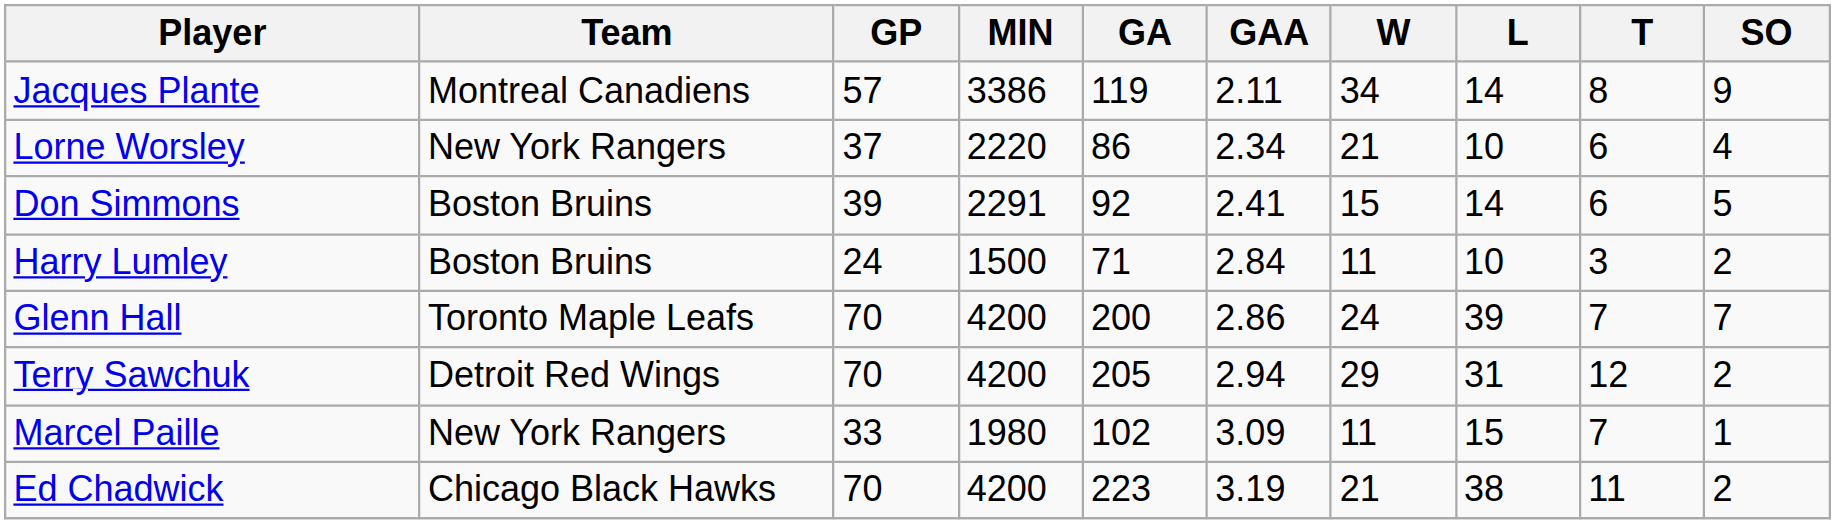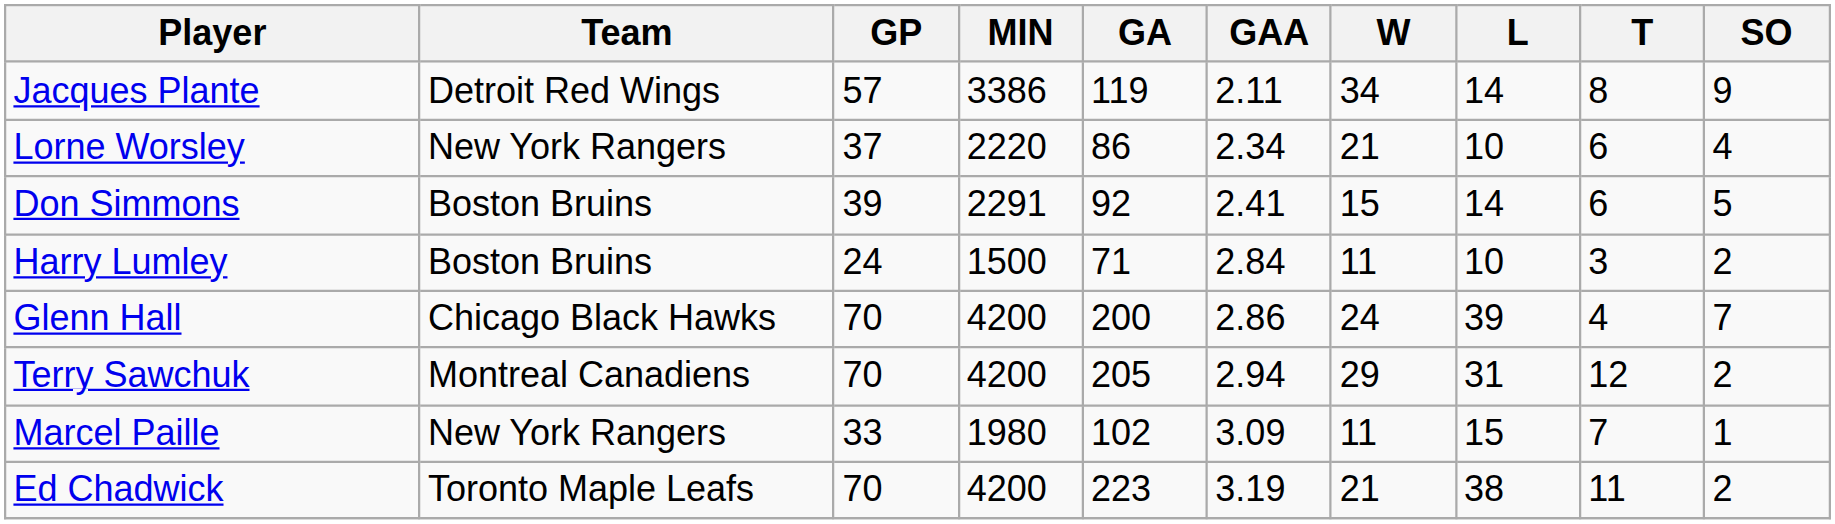Jacques Plante | Team: Montreal Canadiens -> Detroit Red Wings
Glenn Hall | Team: Toronto Maple Leafs -> Chicago Black Hawks
Glenn Hall | T: 7 -> 4
Terry Sawchuk | Team: Detroit Red Wings -> Montreal Canadiens
Ed Chadwick | Team: Chicago Black Hawks -> Toronto Maple Leafs
